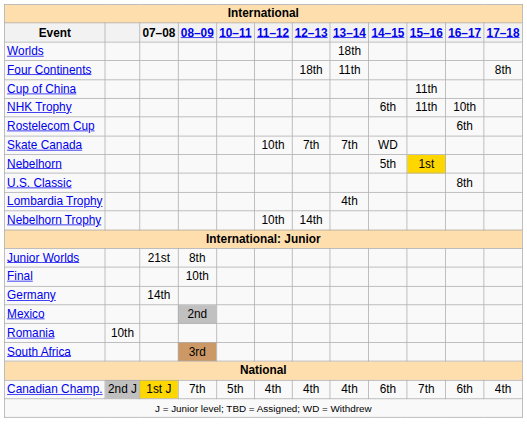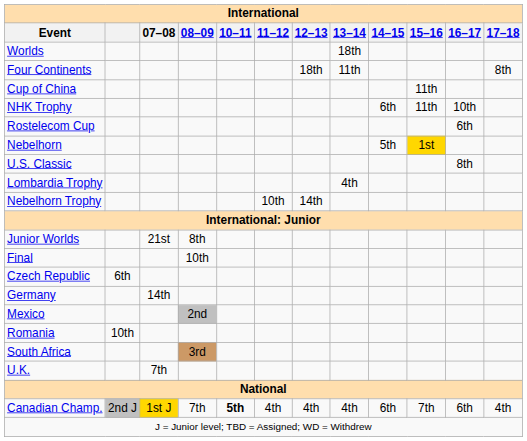- row: Skate Canada | 10th | 7th | 7th | WD
+ row: Czech Republic | 6th
+ row: U.K. | 7th
Canadian Champ. | 10–11: normal -> bold
